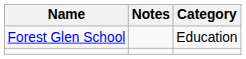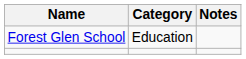columns swapped: Category <-> Notes
